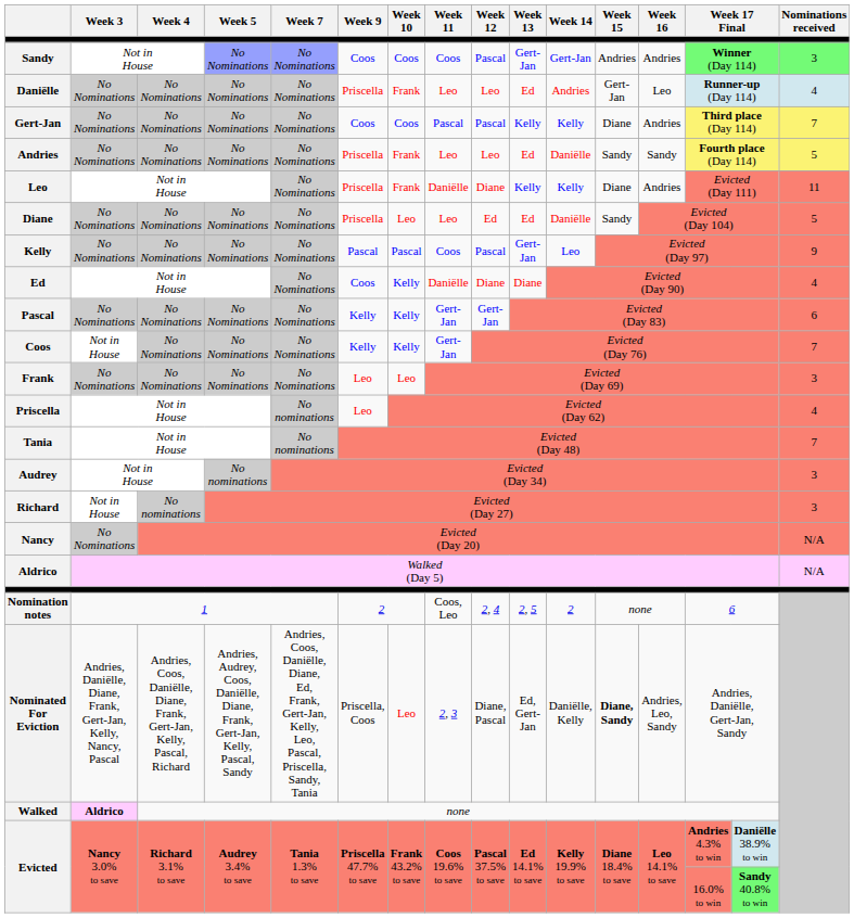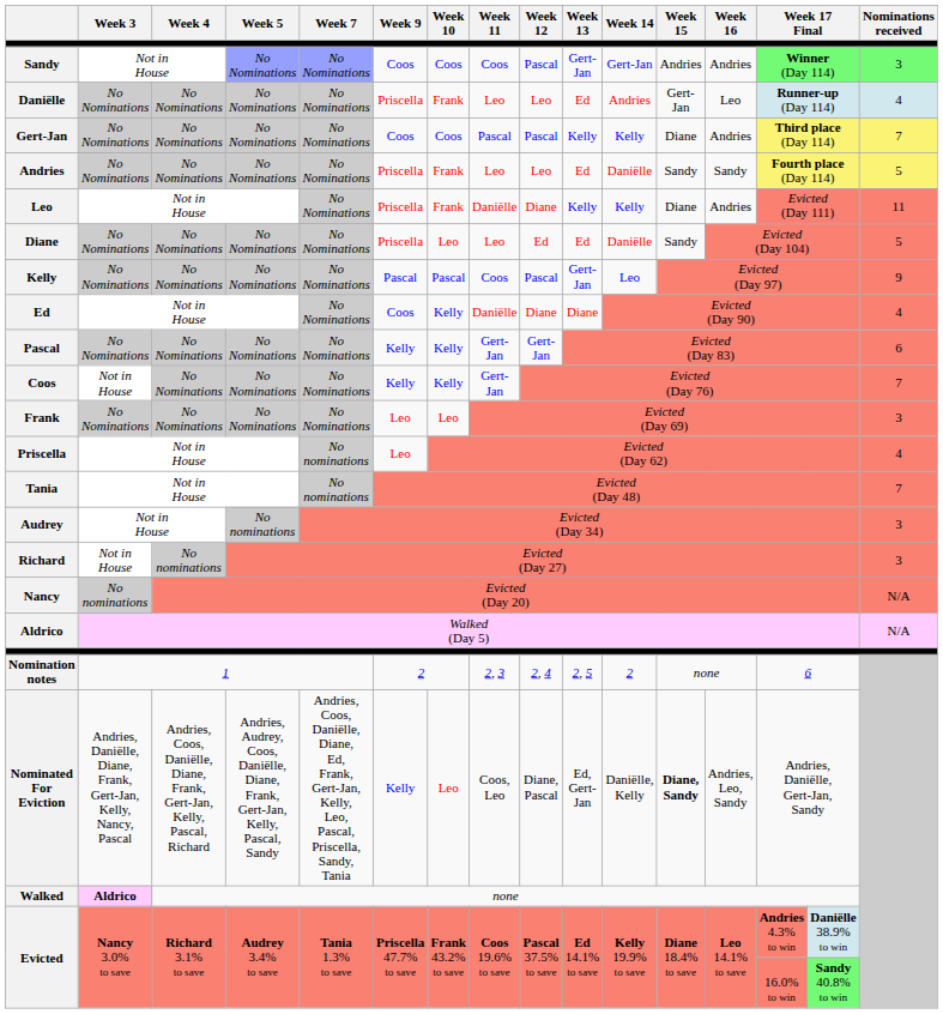Nancy | Week 3: No Nominations -> No nominations
Nomination notes | Week 11: Coos, Leo -> 2, 3
Nominated For Eviction | Week 9: Priscella, Coos -> Kelly
Nominated For Eviction | Week 11: 2, 3 -> Coos, Leo
